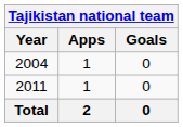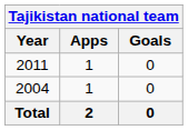rows swapped: 2004 <-> 2011
